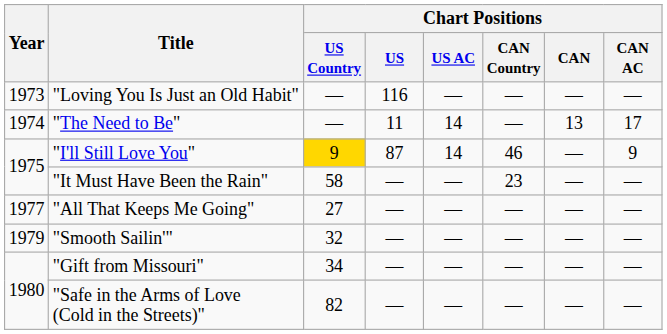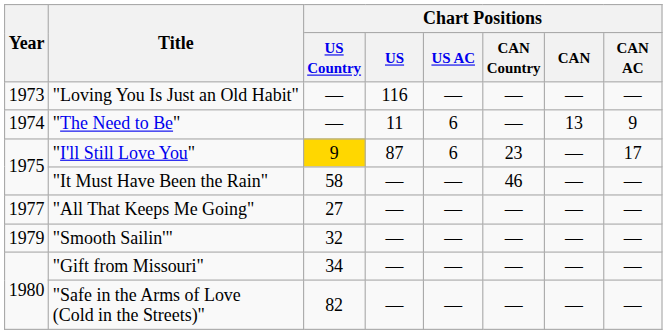"The Need to Be" | Chart Positions / US AC: 14 -> 6
"The Need to Be" | Chart Positions / CAN AC: 17 -> 9
"I'll Still Love You" | Chart Positions / US AC: 14 -> 6
"I'll Still Love You" | Chart Positions / CAN Country: 46 -> 23
"I'll Still Love You" | Chart Positions / CAN AC: 9 -> 17
"It Must Have Been the Rain" | Chart Positions / CAN Country: 23 -> 46
